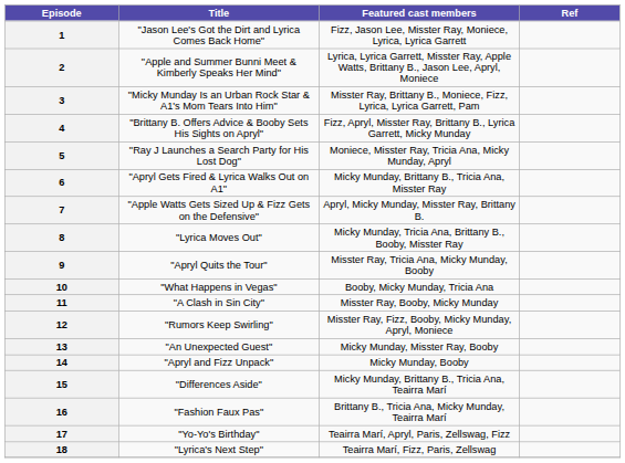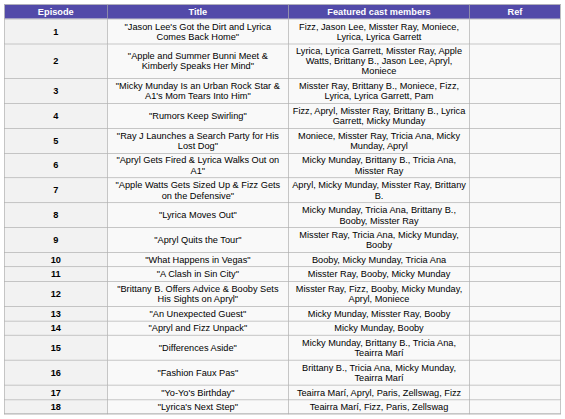4 | Title: "Brittany B. Offers Advice & Booby Sets His Sights on Apryl" -> "Rumors Keep Swirling"
12 | Title: "Rumors Keep Swirling" -> "Brittany B. Offers Advice & Booby Sets His Sights on Apryl"
